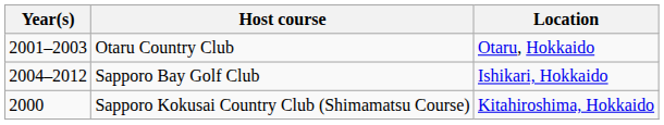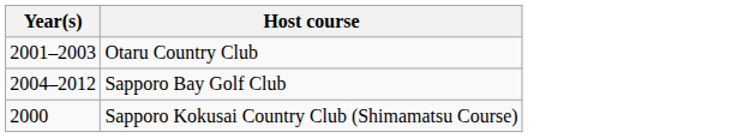- column: Location | Otaru, Hokkaido | Ishikari, Hokkaido | Kitahiroshima, Hokkaido
